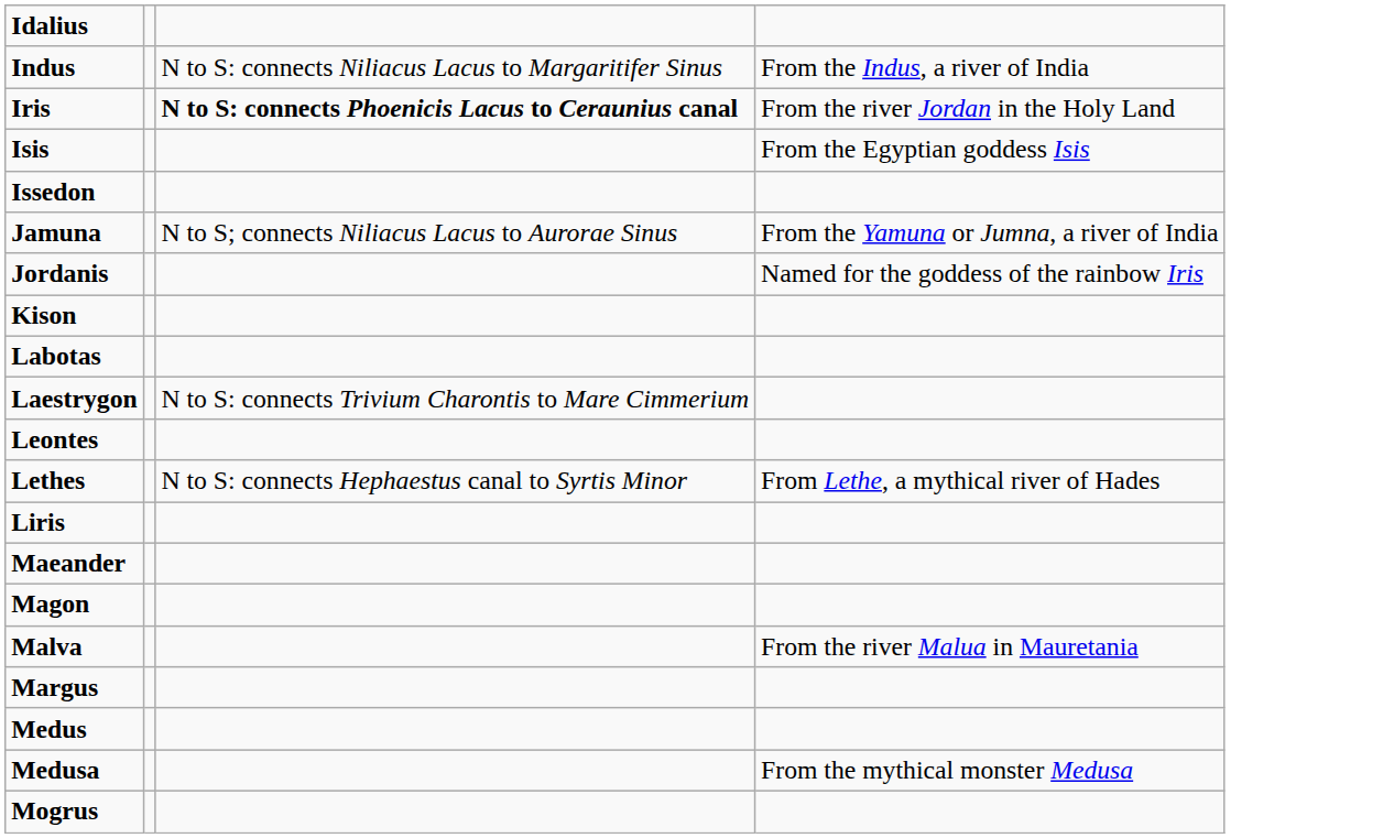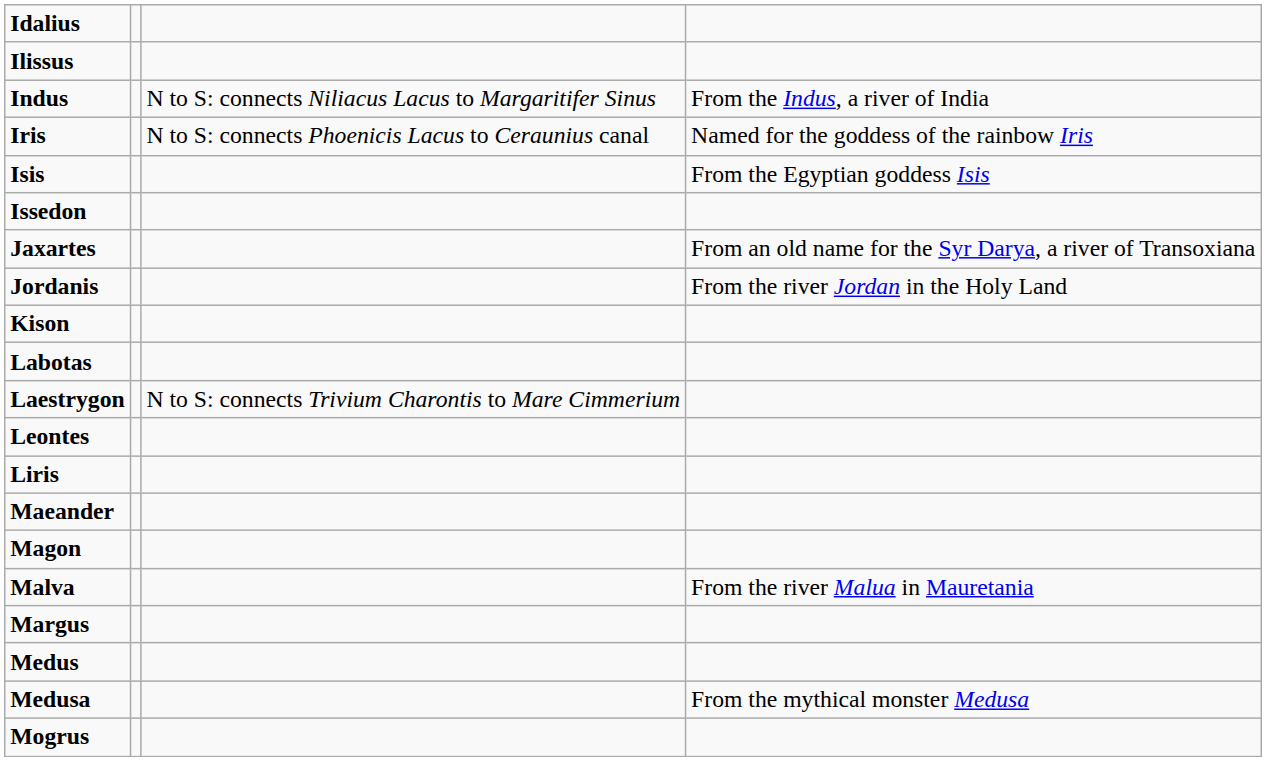+ row: Ilissus
Iris | column 3: bold -> normal
Iris | column 4: From the river Jordan in the Holy Land -> Named for the goddess of the rainbow Iris
- row: Jamuna | N to S; connects Niliacus Lacus to Aurorae Sinus | From the Yamuna or Jumna, a river of India
+ row: Jaxartes | From an old name for the Syr Darya, a river of Transoxiana
Jordanis | column 4: Named for the goddess of the rainbow Iris -> From the river Jordan in the Holy Land
- row: Lethes | N to S: connects Hephaestus canal to Syrtis Minor | From Lethe, a mythical river of Hades
